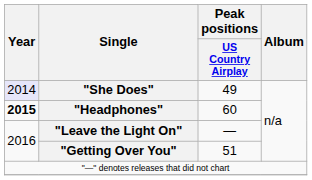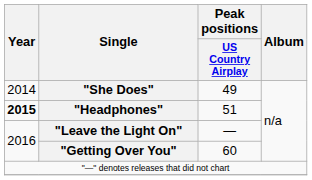"She Does" | Year: lavender background -> no background
"Headphones" | Peak positions / US Country Airplay: 60 -> 51
"Getting Over You" | Peak positions / US Country Airplay: 51 -> 60
